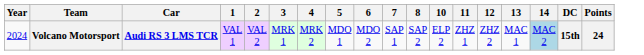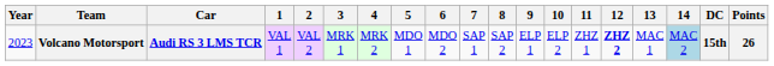+ column: 9 | ELP 1
Volcano Motorsport | Year: 2024 -> 2023
Volcano Motorsport | 12: normal -> bold
Volcano Motorsport | Points: 24 -> 26
